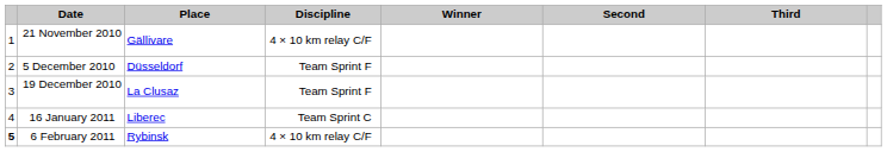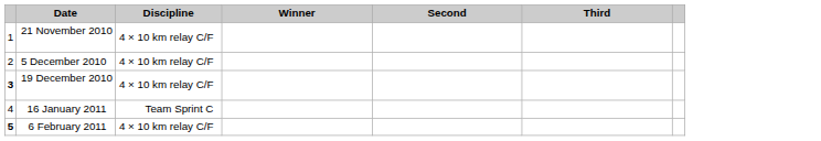- column: Place | Gällivare | Düsseldorf | La Clusaz | Liberec | Rybinsk
5 December 2010 | Discipline: Team Sprint F -> 4 × 10 km relay C/F
19 December 2010 | column 1: normal -> bold
19 December 2010 | Discipline: Team Sprint F -> 4 × 10 km relay C/F
